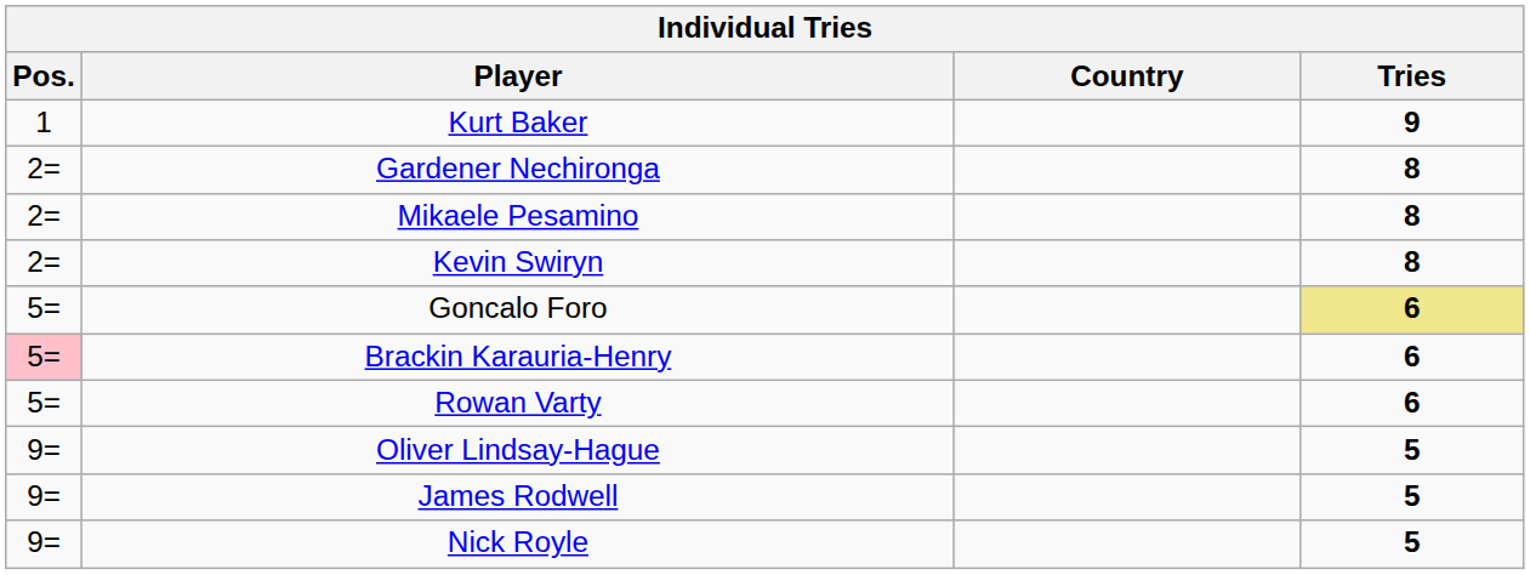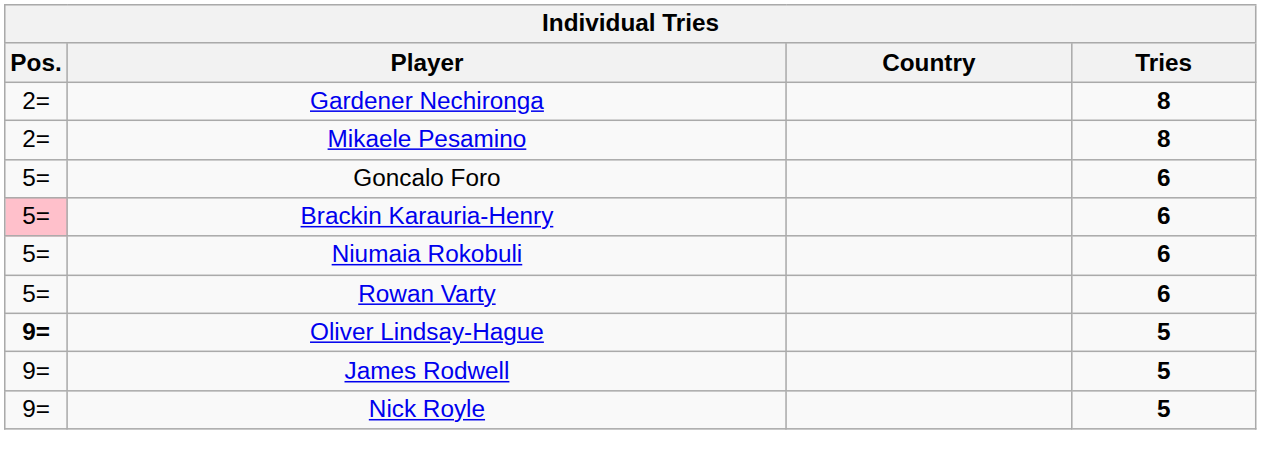- row: 1 | Kurt Baker | 9
- row: 2= | Kevin Swiryn | 8
Goncalo Foro | Tries: khaki background -> no background
+ row: 5= | Niumaia Rokobuli | 6
Oliver Lindsay-Hague | Pos.: normal -> bold
